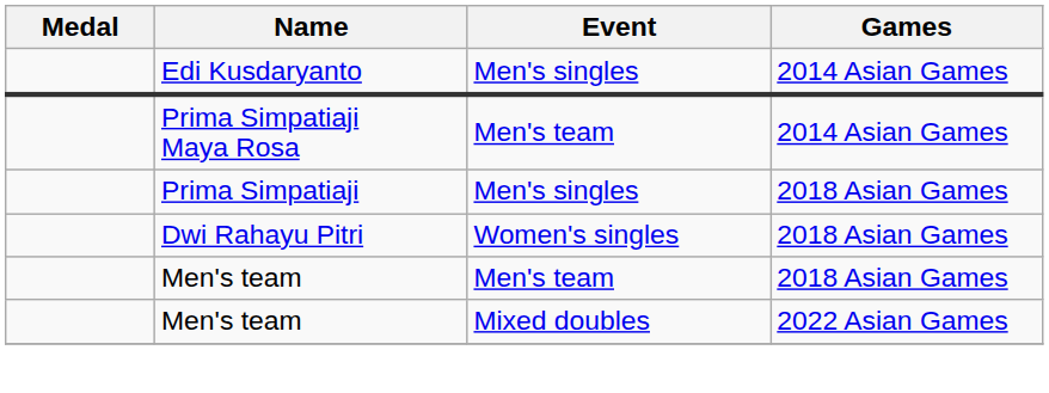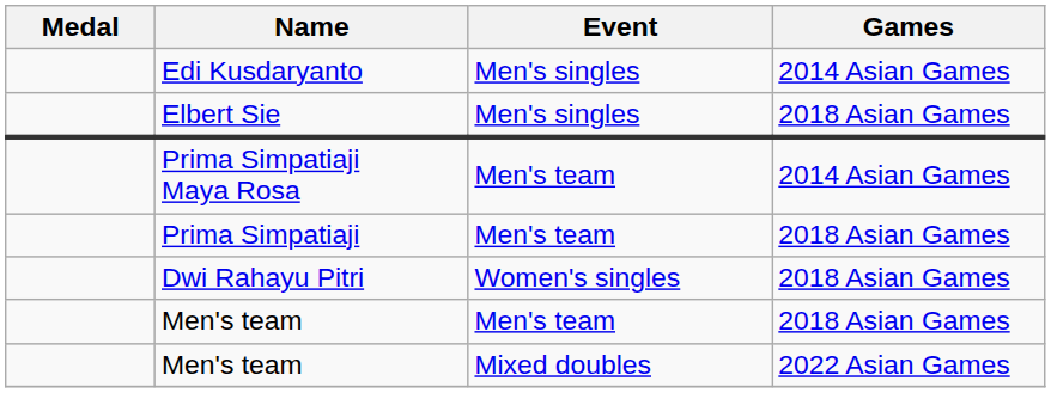+ row: Elbert Sie | Men's singles | 2018 Asian Games
Prima Simpatiaji | Event: Men's singles -> Men's team
